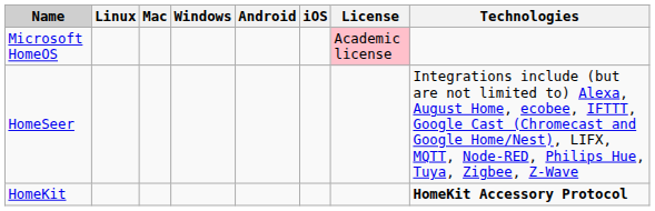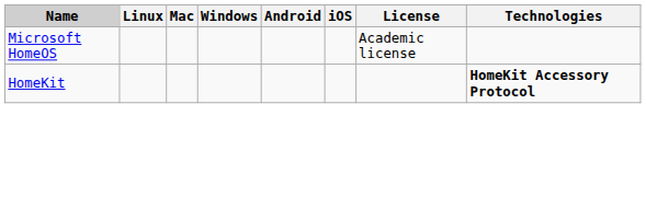Microsoft HomeOS | License: pink background -> no background
- row: HomeSeer | Integrations include (but are not limited to) Alexa, August Home, ecobee, IFTTT, Google Cast (Chromecast and Google Home/Nest), LIFX, MQTT, Node-RED, Philips Hue, Tuya, Zigbee, Z-Wave
